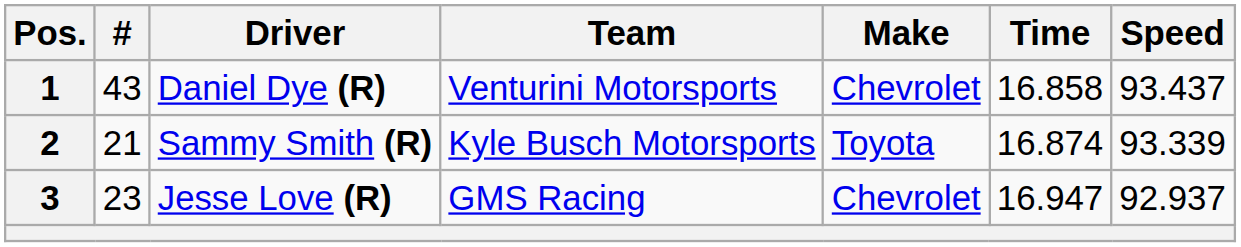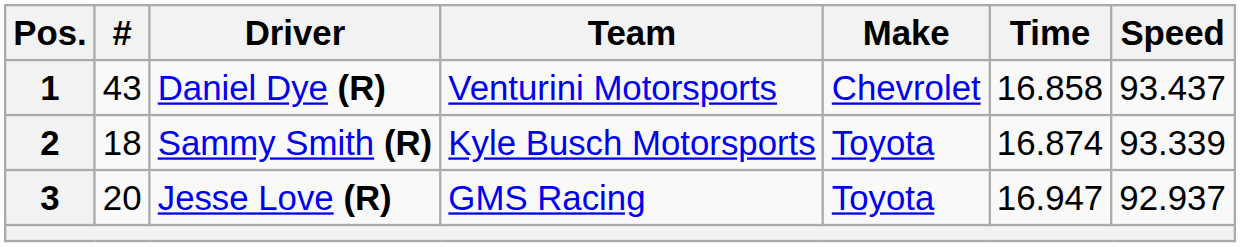2 | #: 21 -> 18
3 | #: 23 -> 20
3 | Make: Chevrolet -> Toyota
